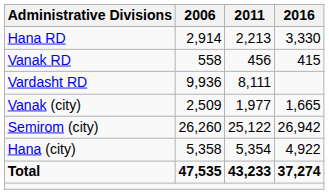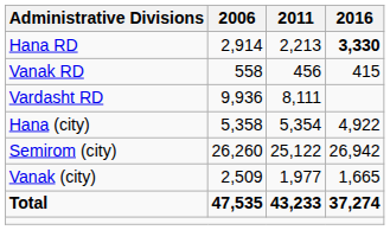Hana RD | 2016: normal -> bold
rows swapped: Hana (city) <-> Vanak (city)
